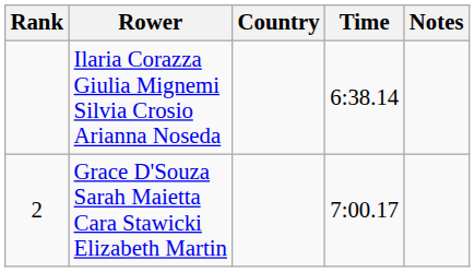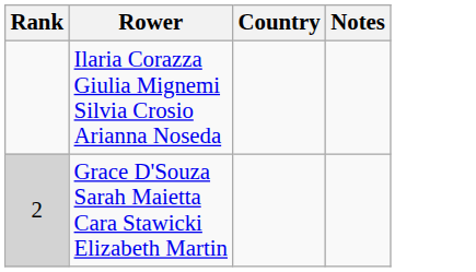- column: Time | 6:38.14 | 7:00.17
Grace D'Souza Sarah Maietta Cara Stawicki Elizabeth Martin | Rank: no background -> lightgrey background
